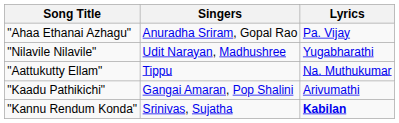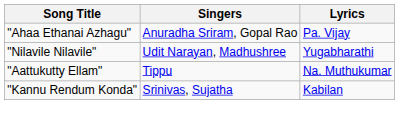- row: "Kaadu Pathikichi" | Gangai Amaran, Pop Shalini | Arivumathi
"Kannu Rendum Konda" | Lyrics: bold -> normal
